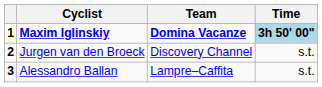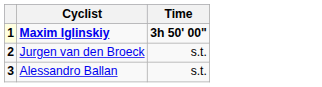- column: Team | Domina Vacanze | Discovery Channel | Lampre–Caffita
Maxim Iglinskiy | Time: lightblue background -> no background
